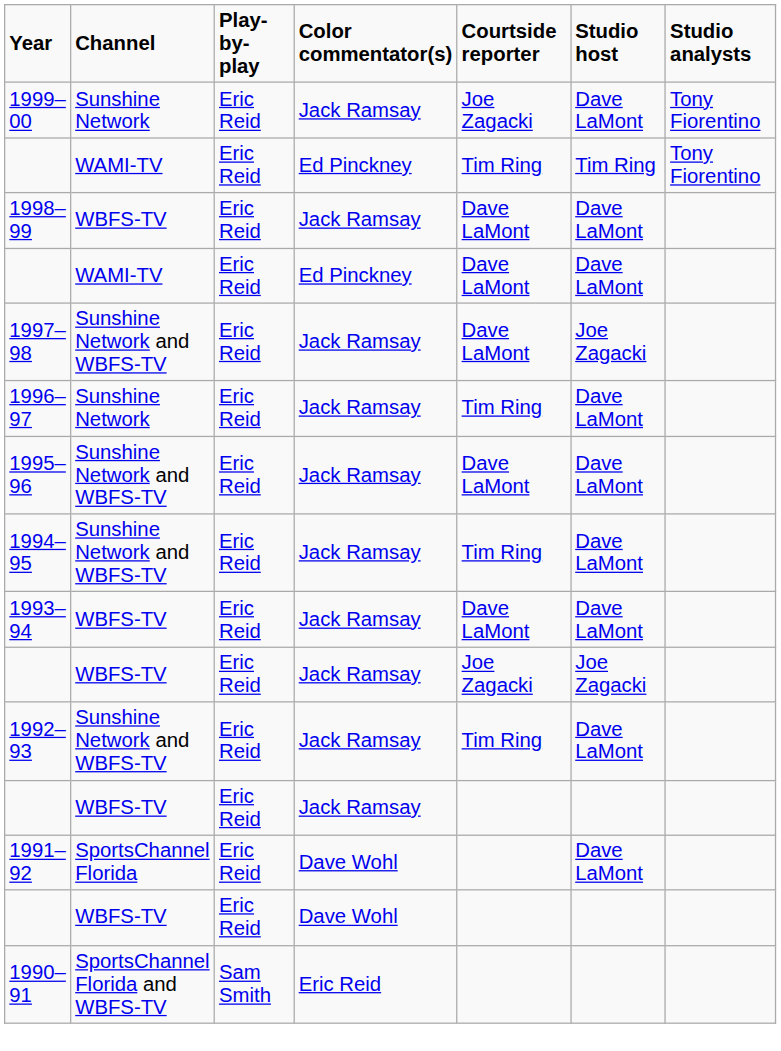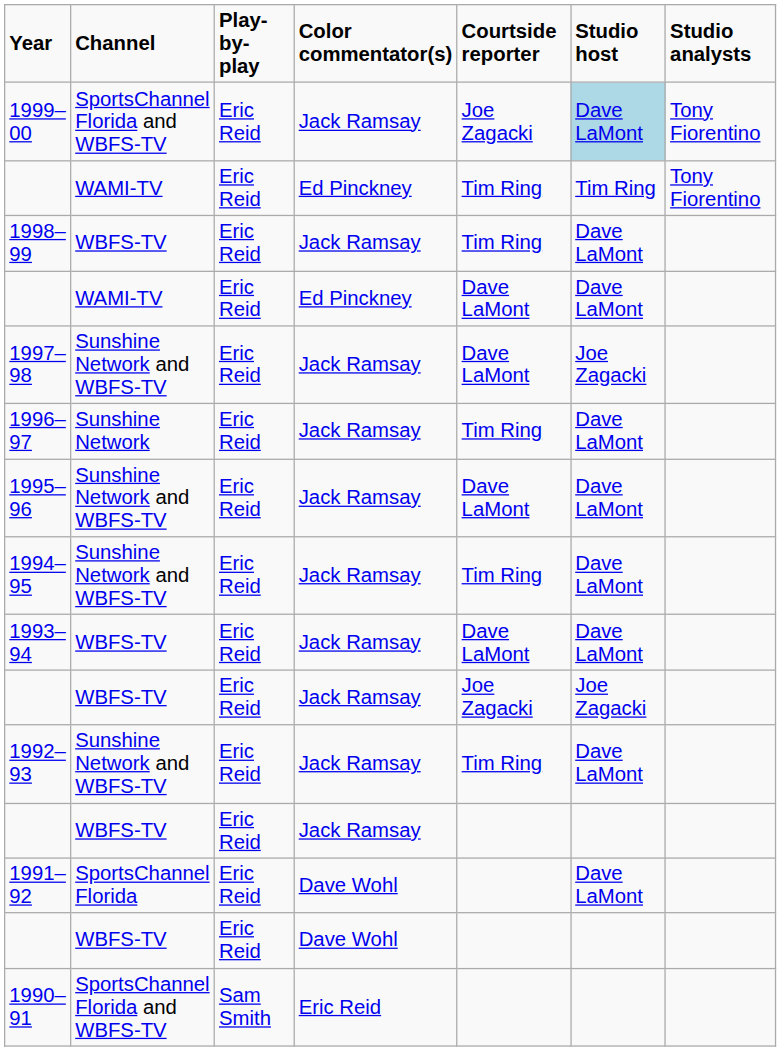1999–00 | Channel: Sunshine Network -> SportsChannel Florida and WBFS-TV
1999–00 | Studio host: no background -> lightblue background
1998–99 | Courtside reporter: Dave LaMont -> Tim Ring
